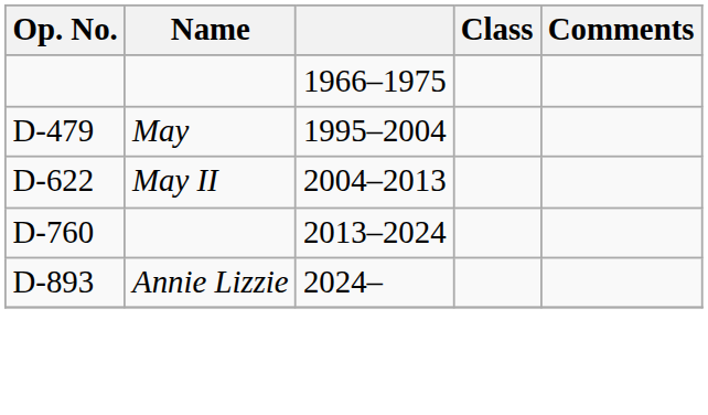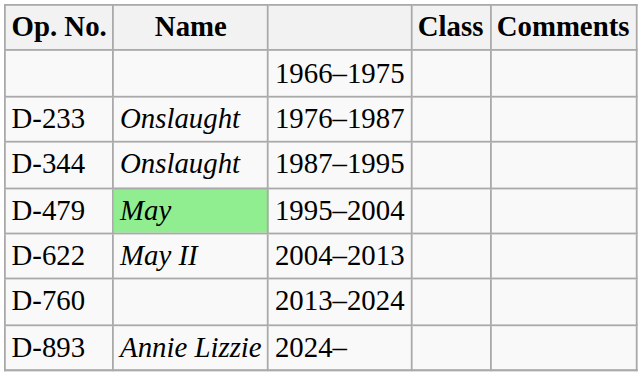+ row: D-233 | Onslaught | 1976–1987
+ row: D-344 | Onslaught | 1987–1995
D-479 | Name: no background -> lightgreen background
